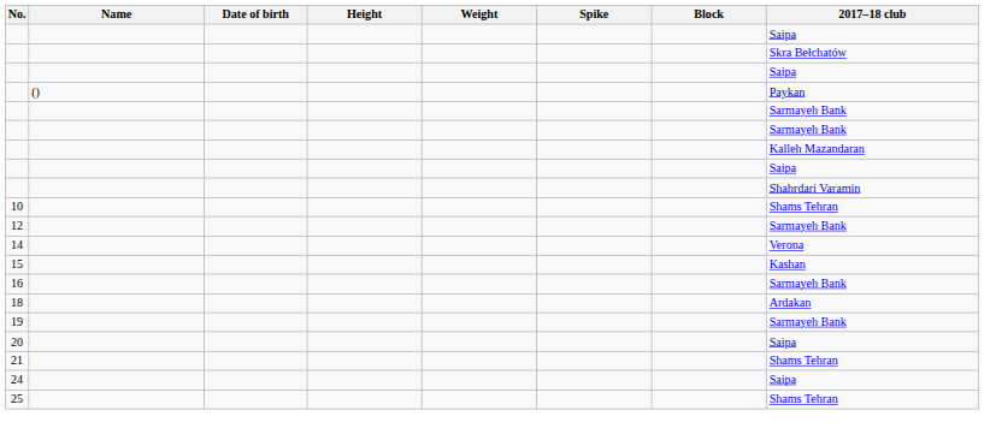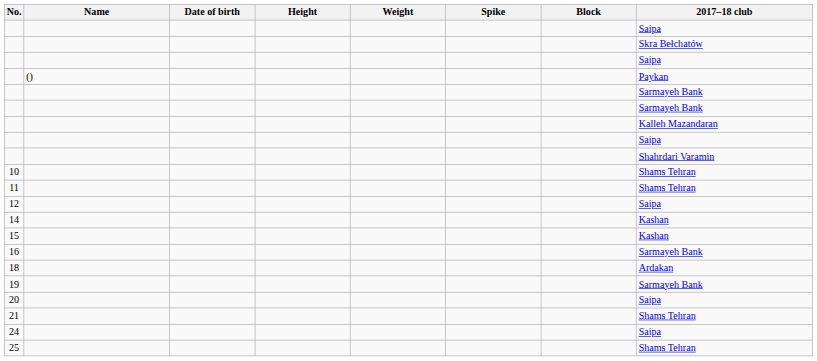+ row: 11 | Shams Tehran
12 | 2017–18 club: Sarmayeh Bank -> Saipa
14 | 2017–18 club: Verona -> Kashan
